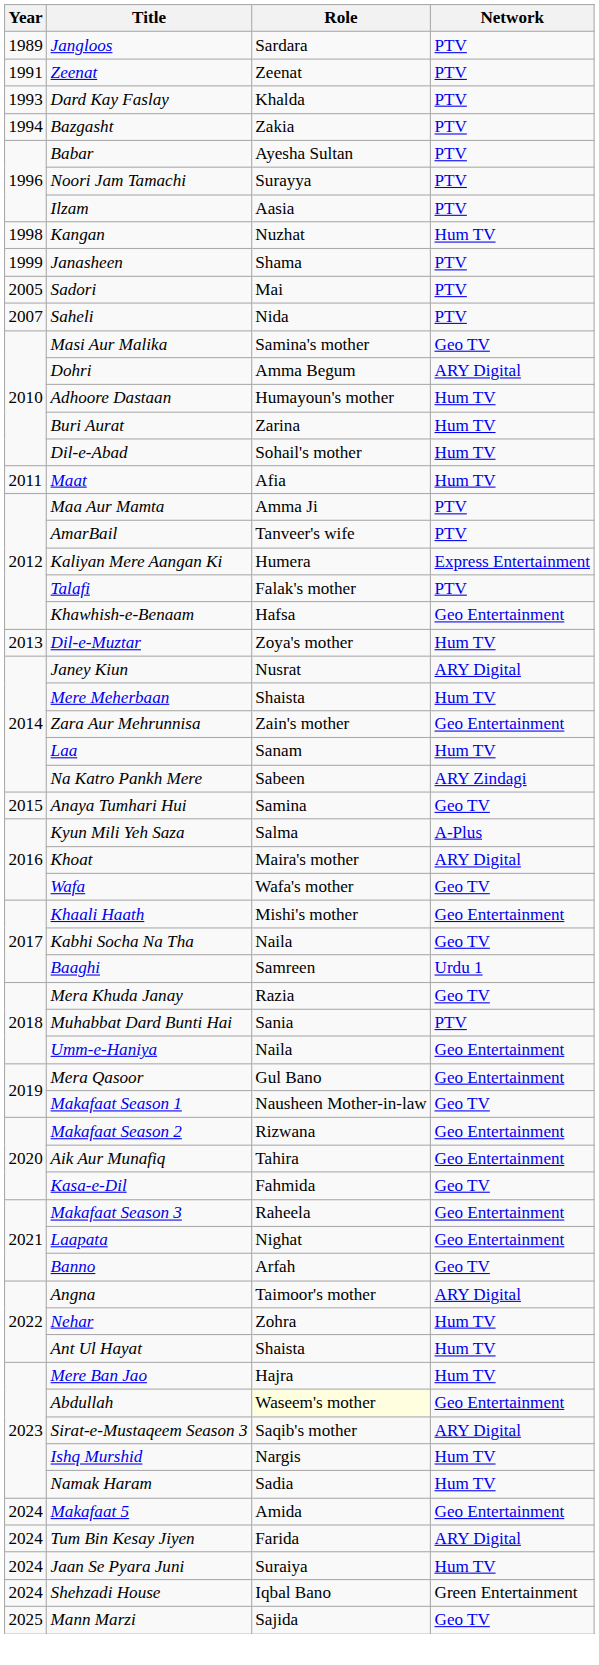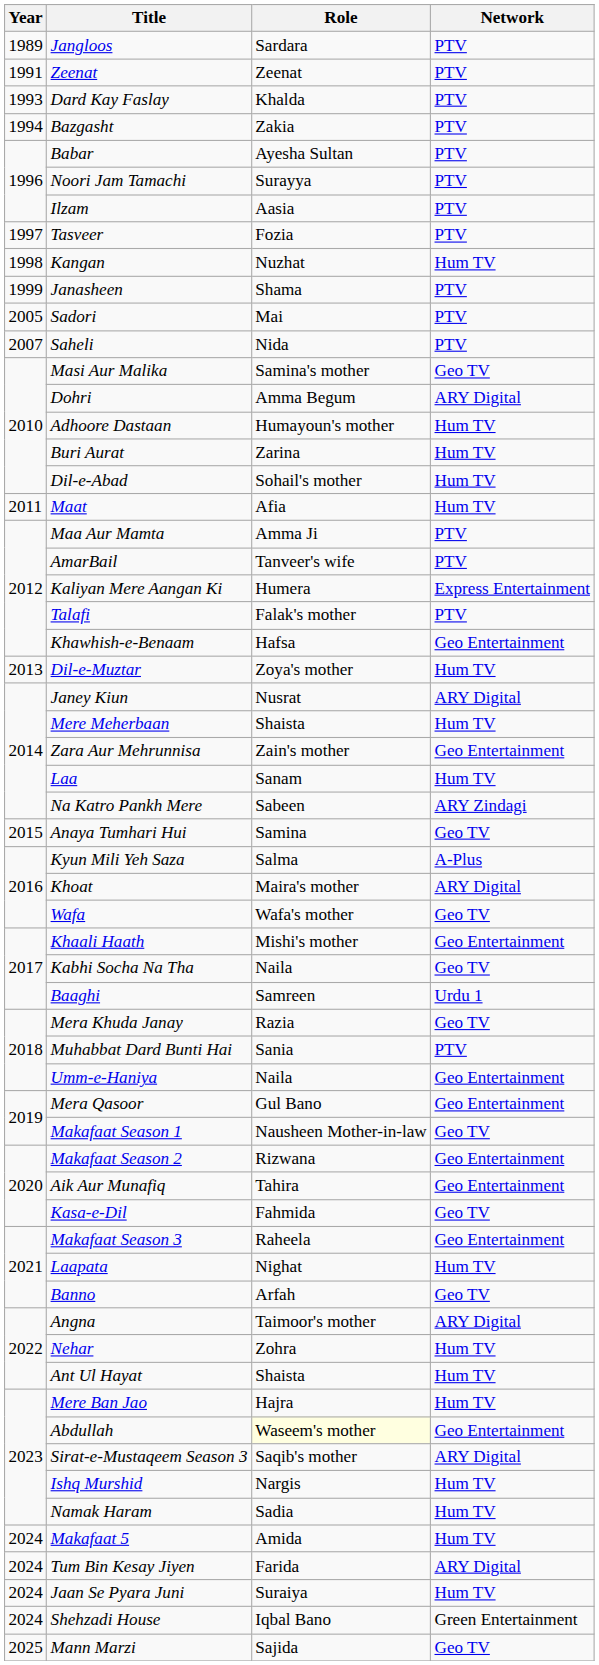+ row: 1997 | Tasveer | Fozia | PTV
Laapata | Network: Geo Entertainment -> Hum TV
Makafaat 5 | Network: Geo Entertainment -> Hum TV
